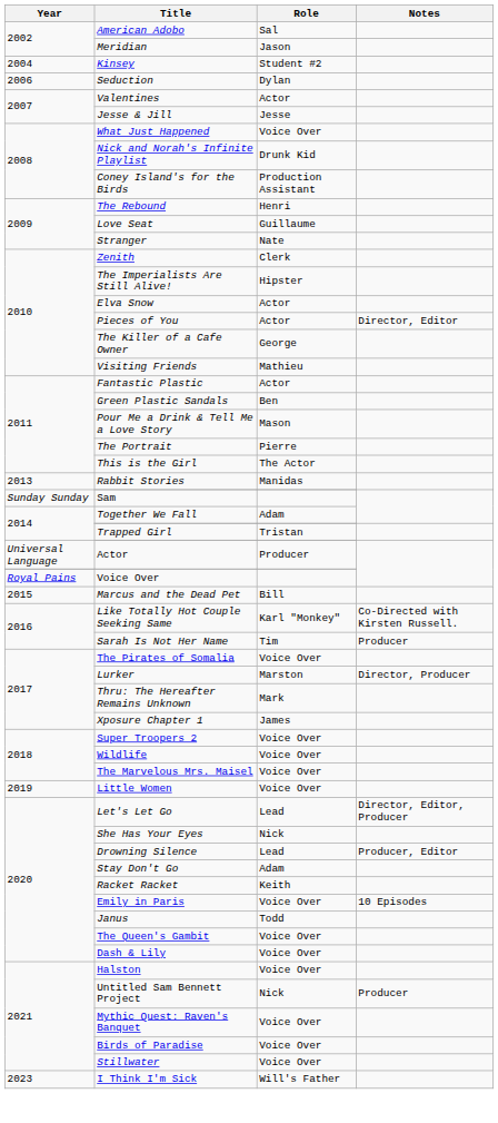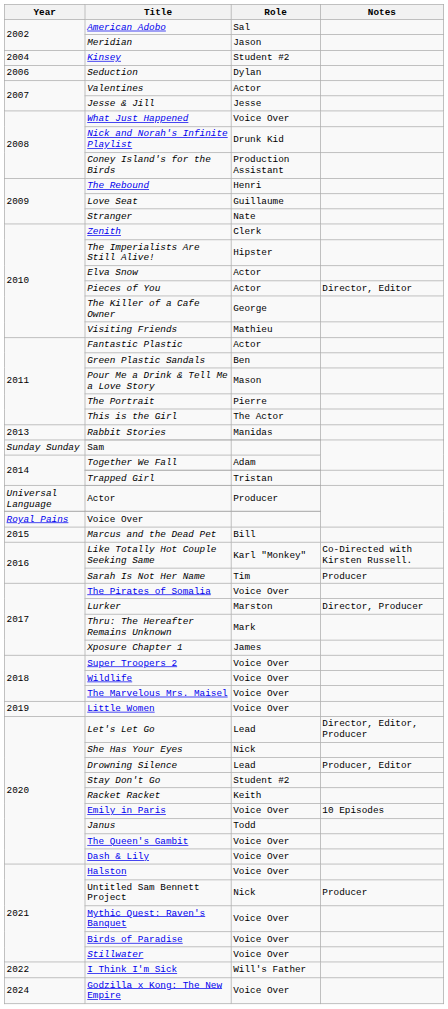Stay Don't Go | Role: Adam -> Student #2
I Think I'm Sick | Year: 2023 -> 2022
+ row: 2024 | Godzilla x Kong: The New Empire | Voice Over
